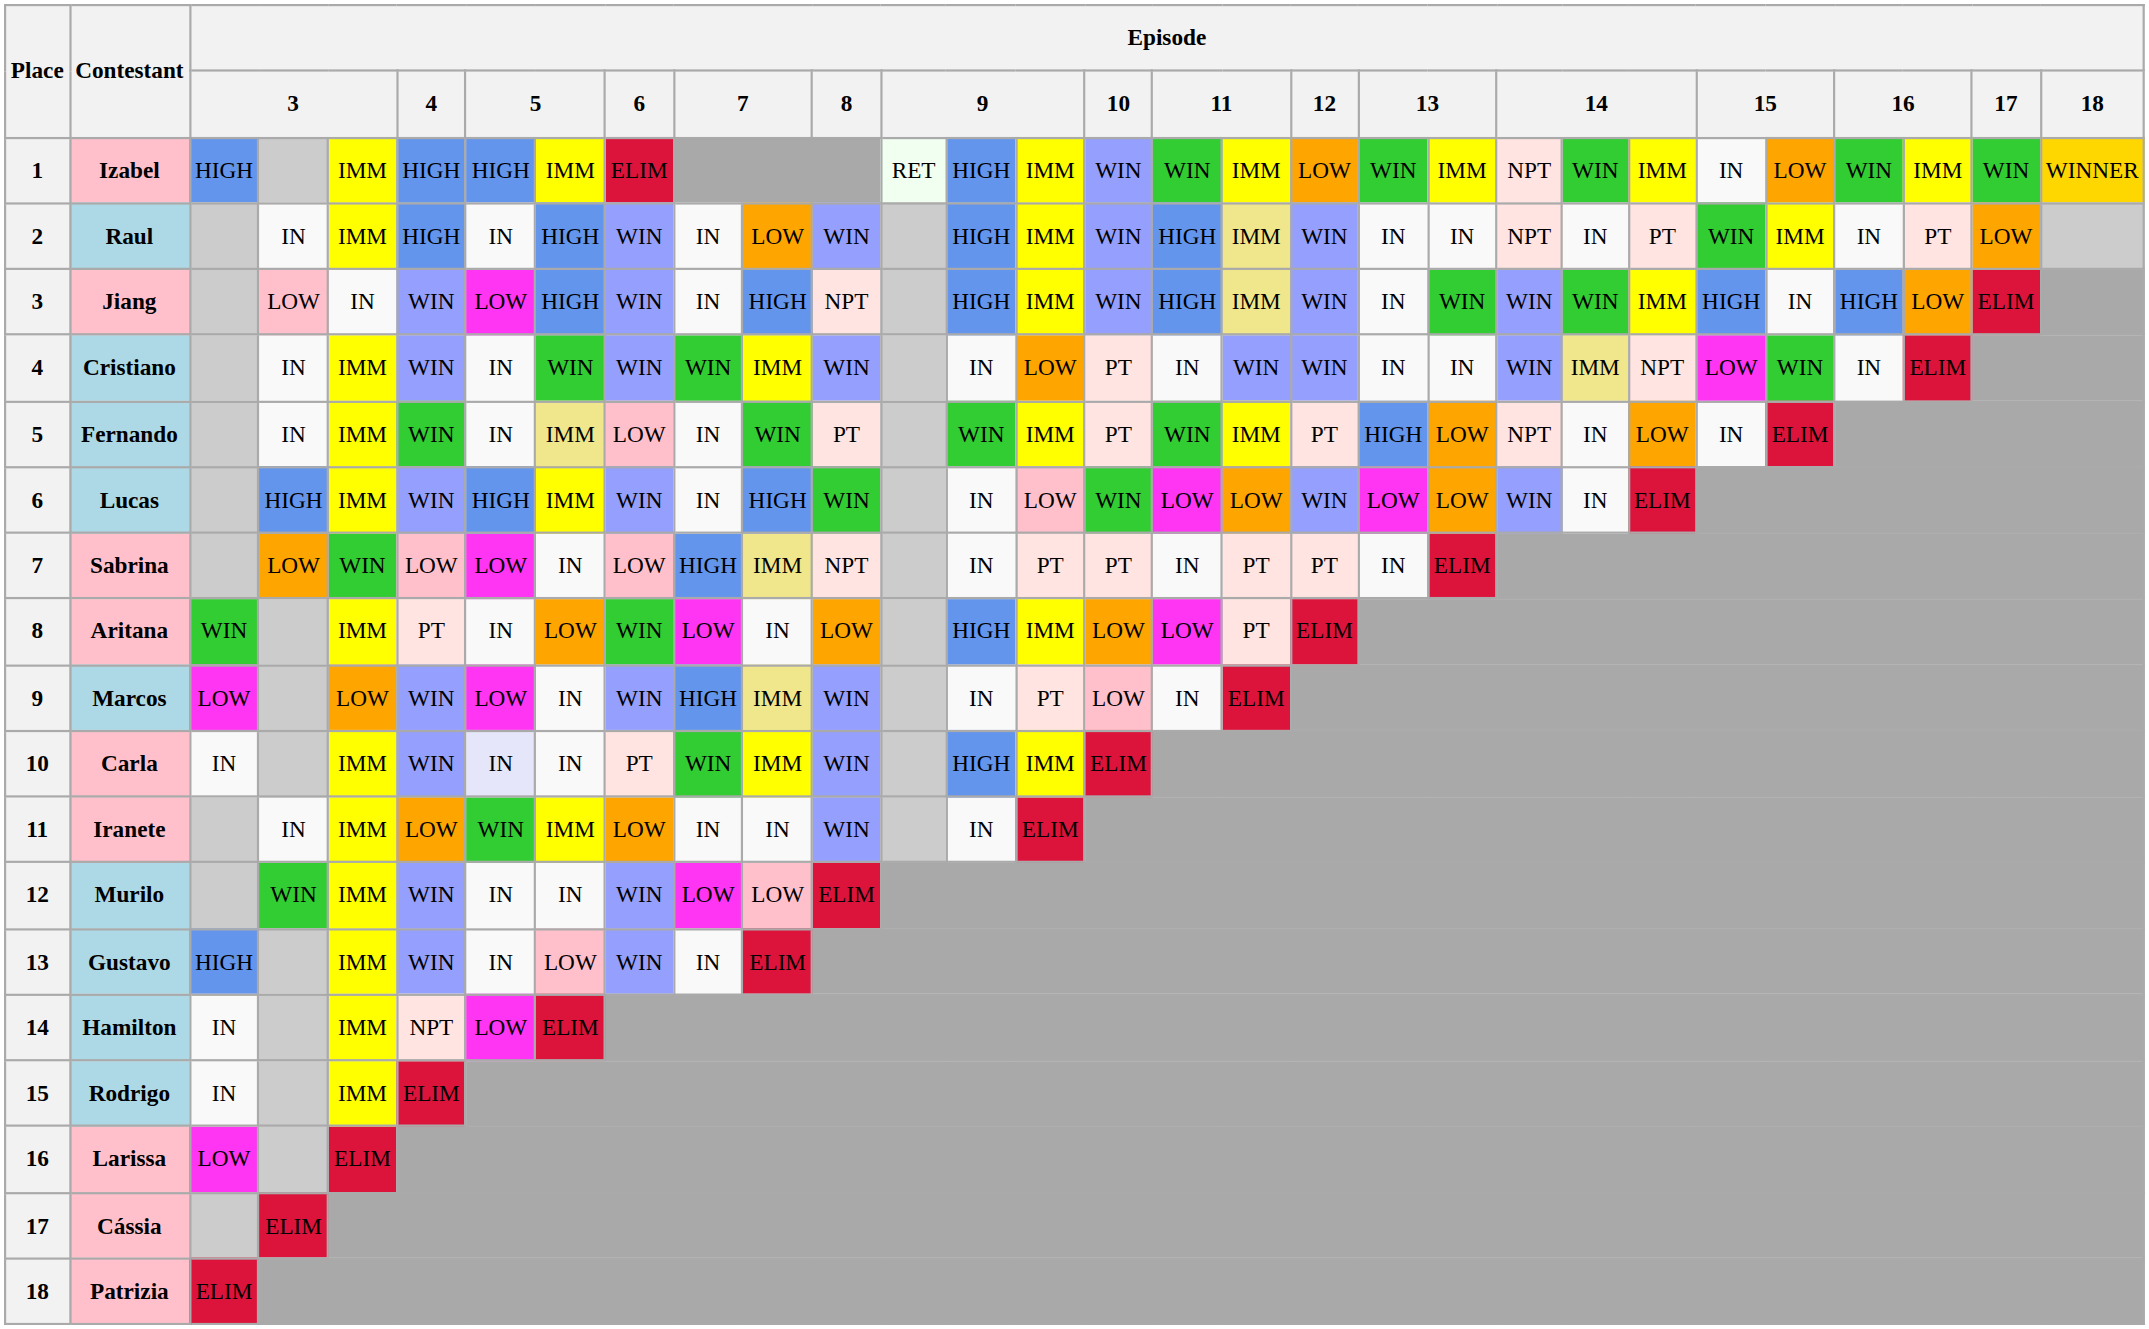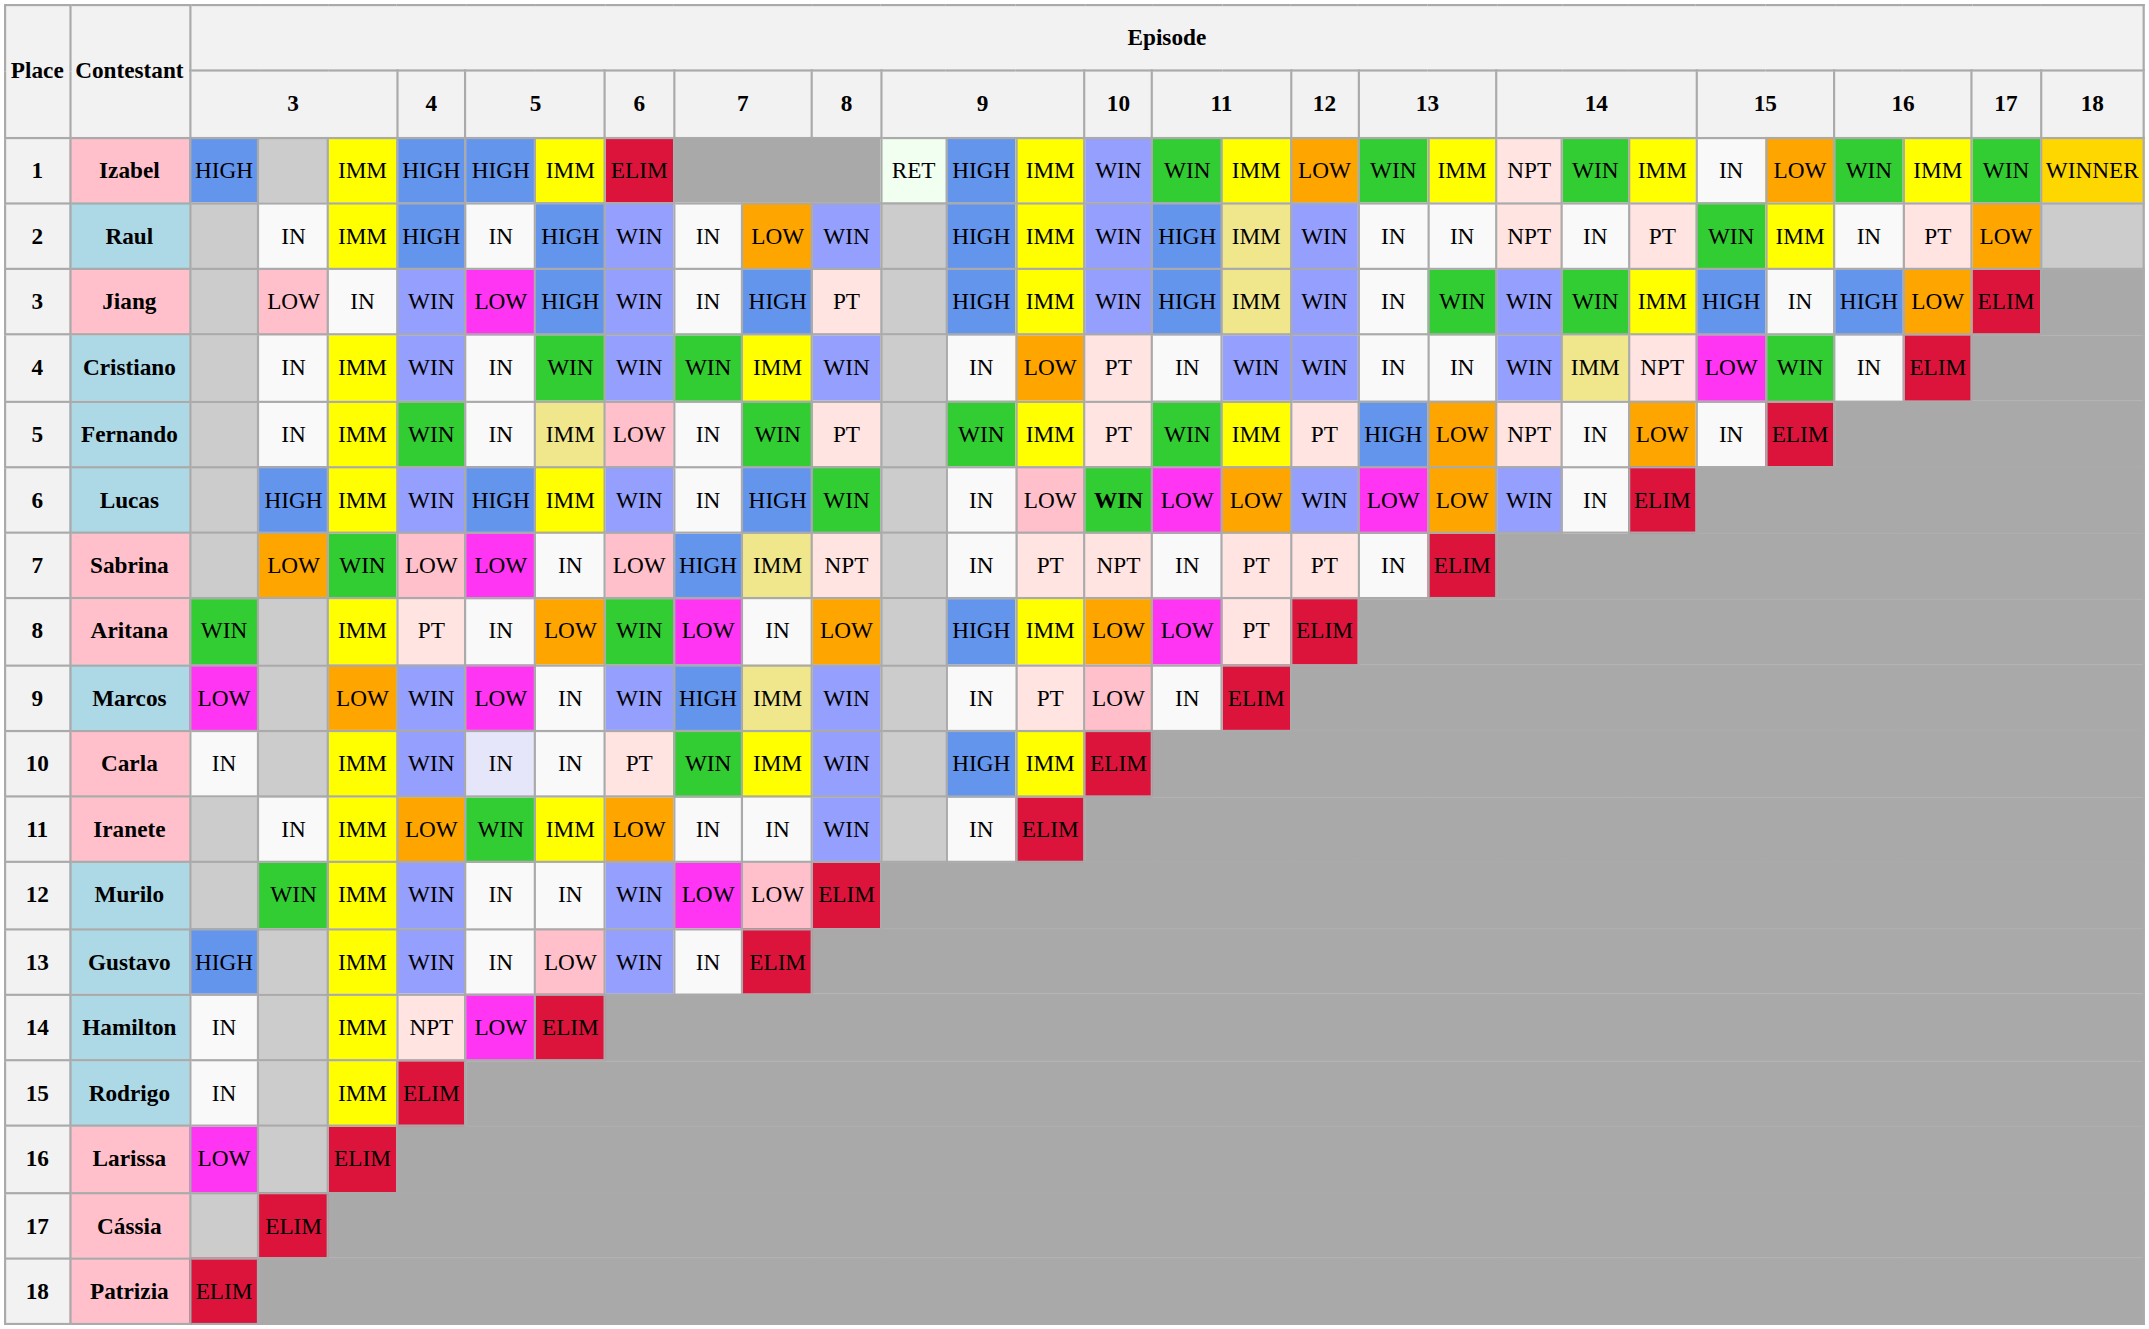Jiang | Episode / 8: NPT -> PT
Lucas | Episode / 10: normal -> bold
Sabrina | Episode / 10: PT -> NPT
